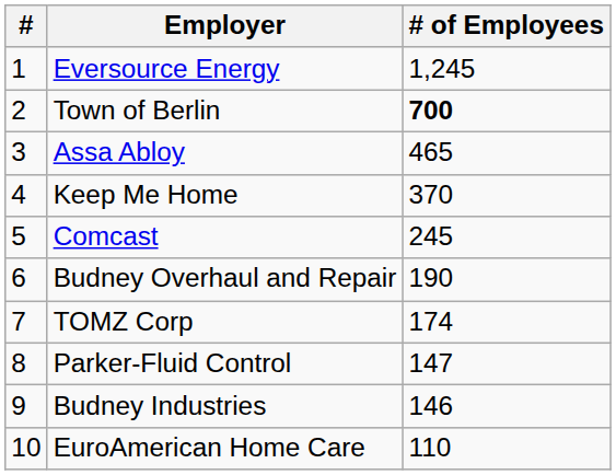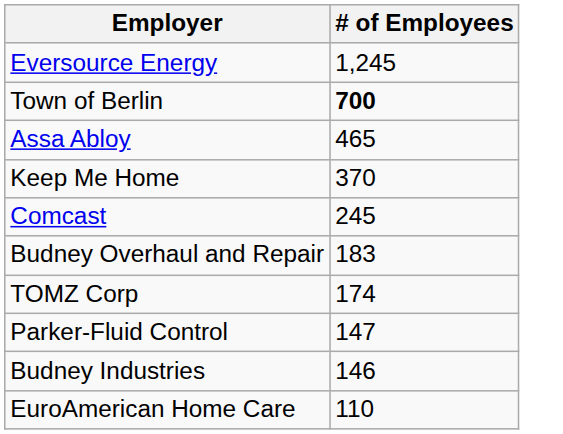- column: # | 1 | 2 | 3 | 4 | 5 | 6 | 7 | 8 | 9 | 10
Budney Overhaul and Repair | # of Employees: 190 -> 183
